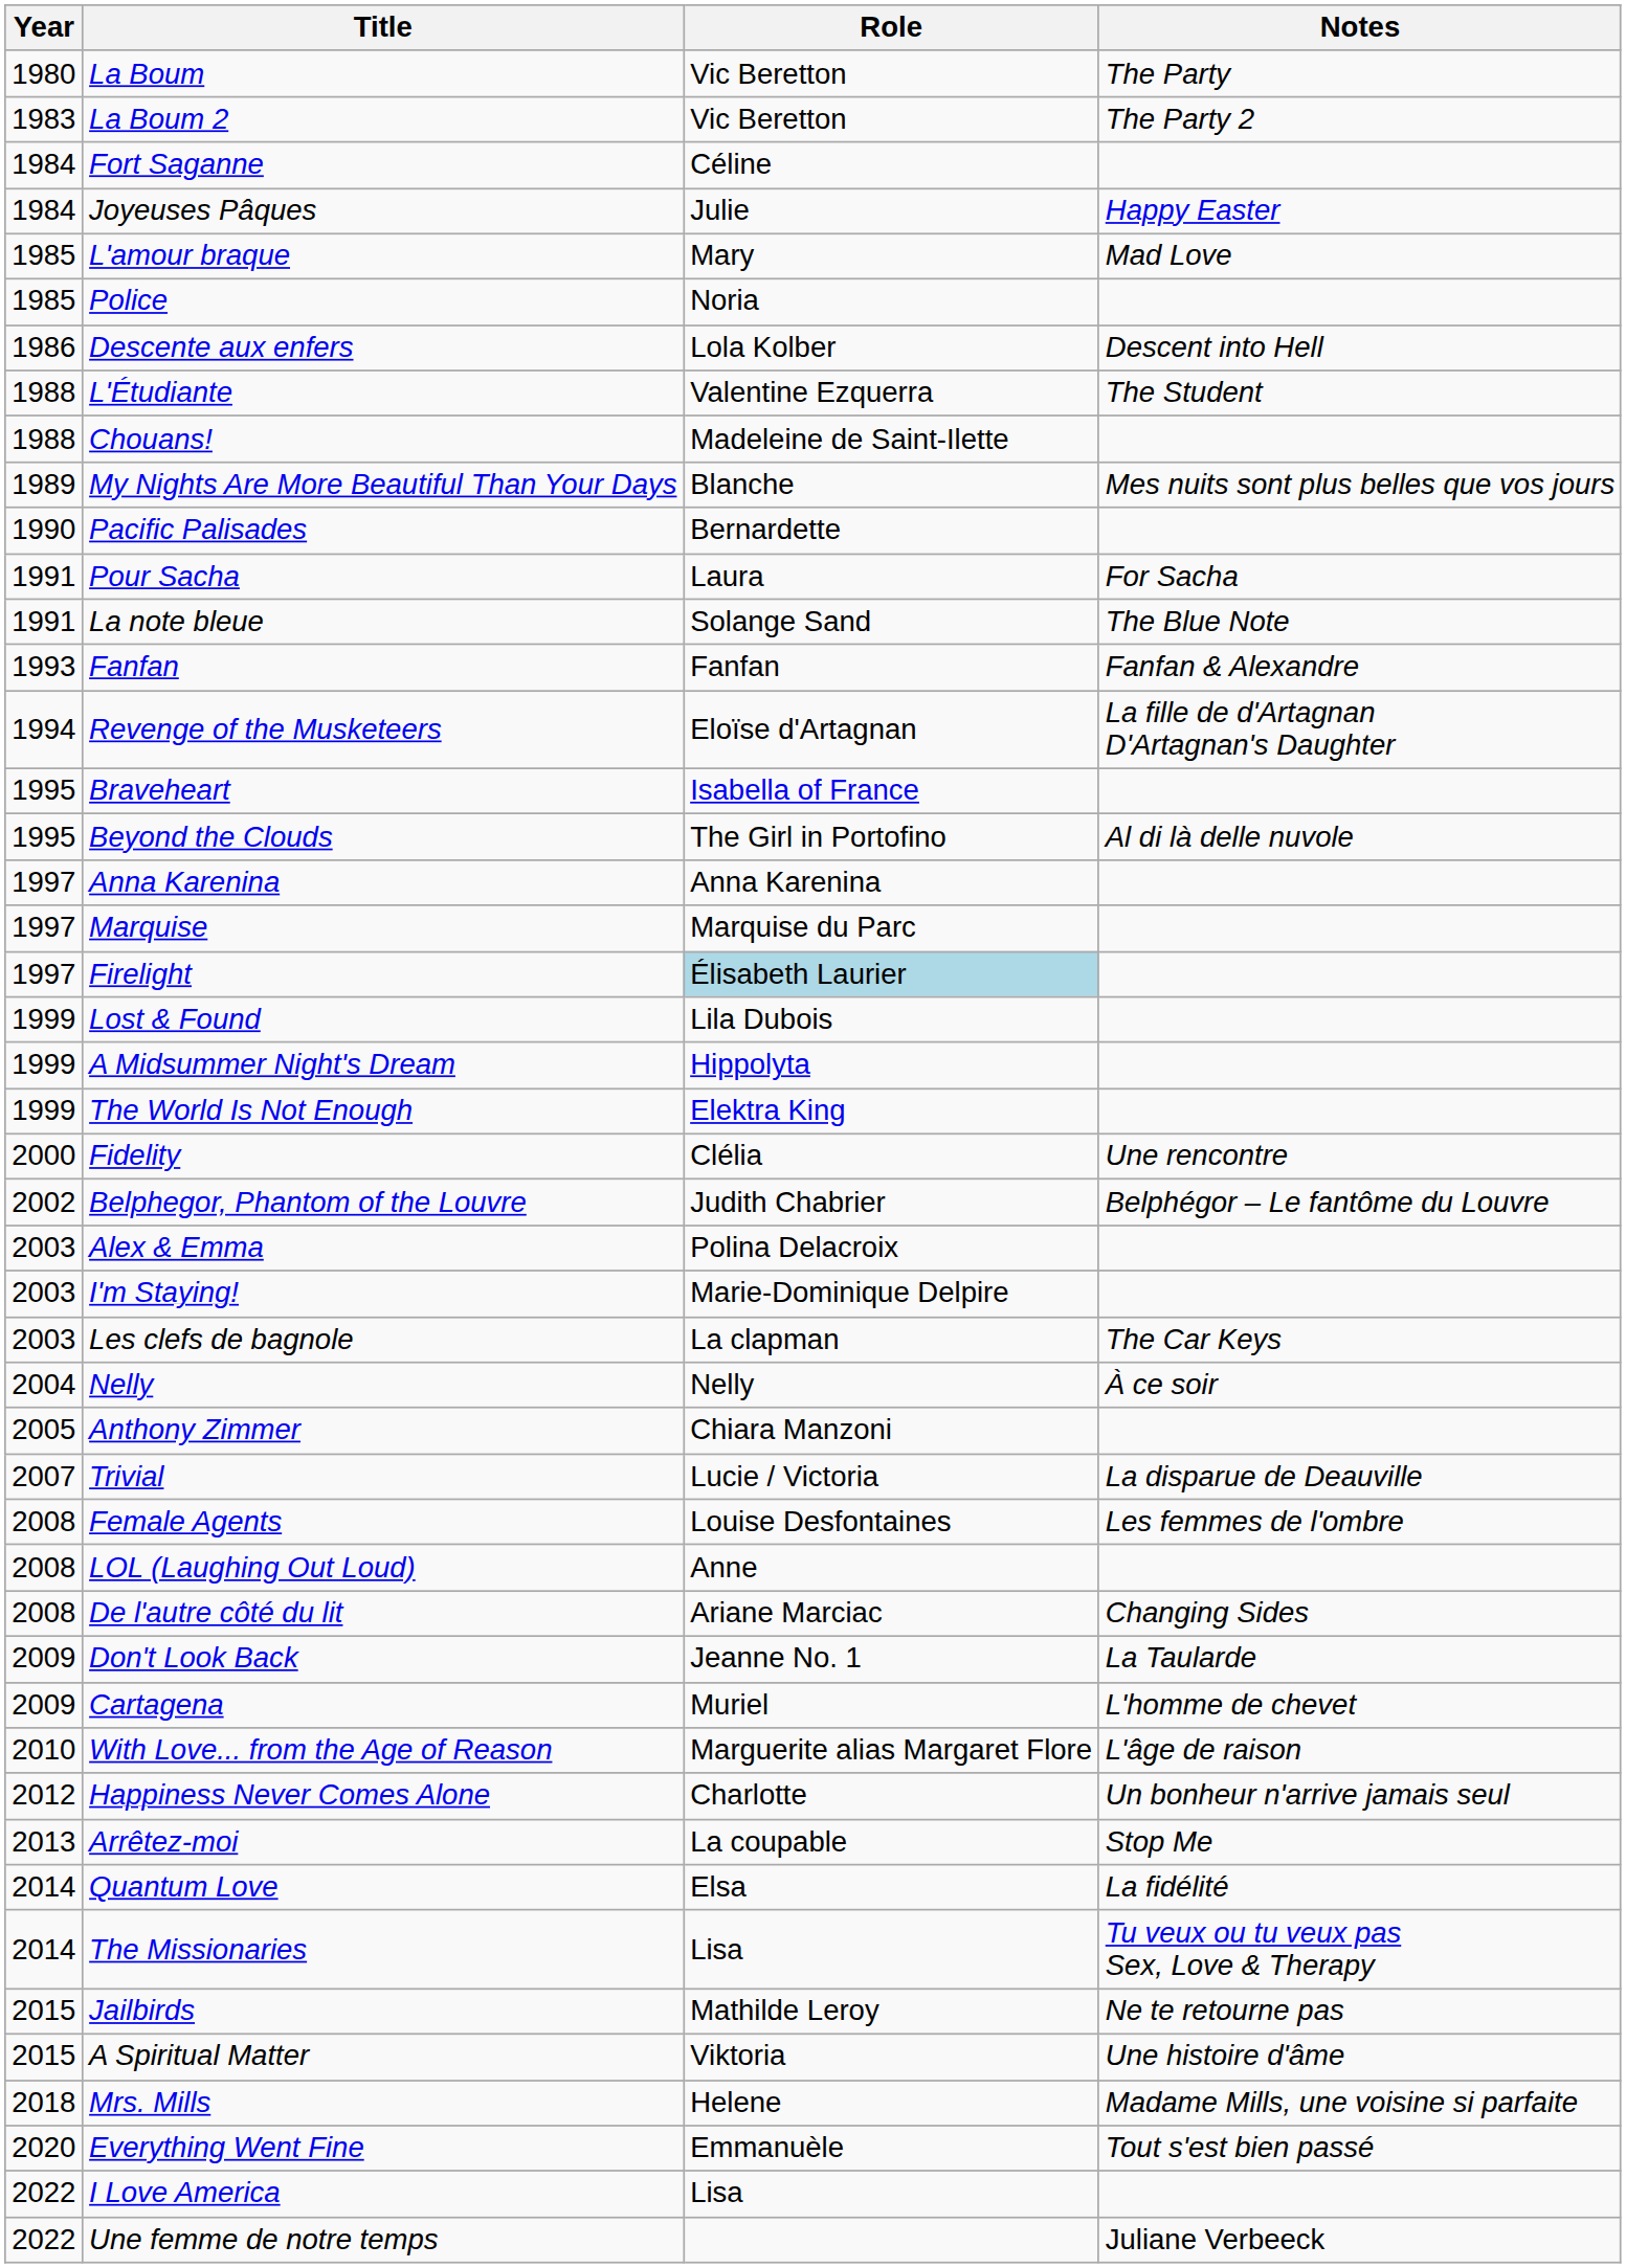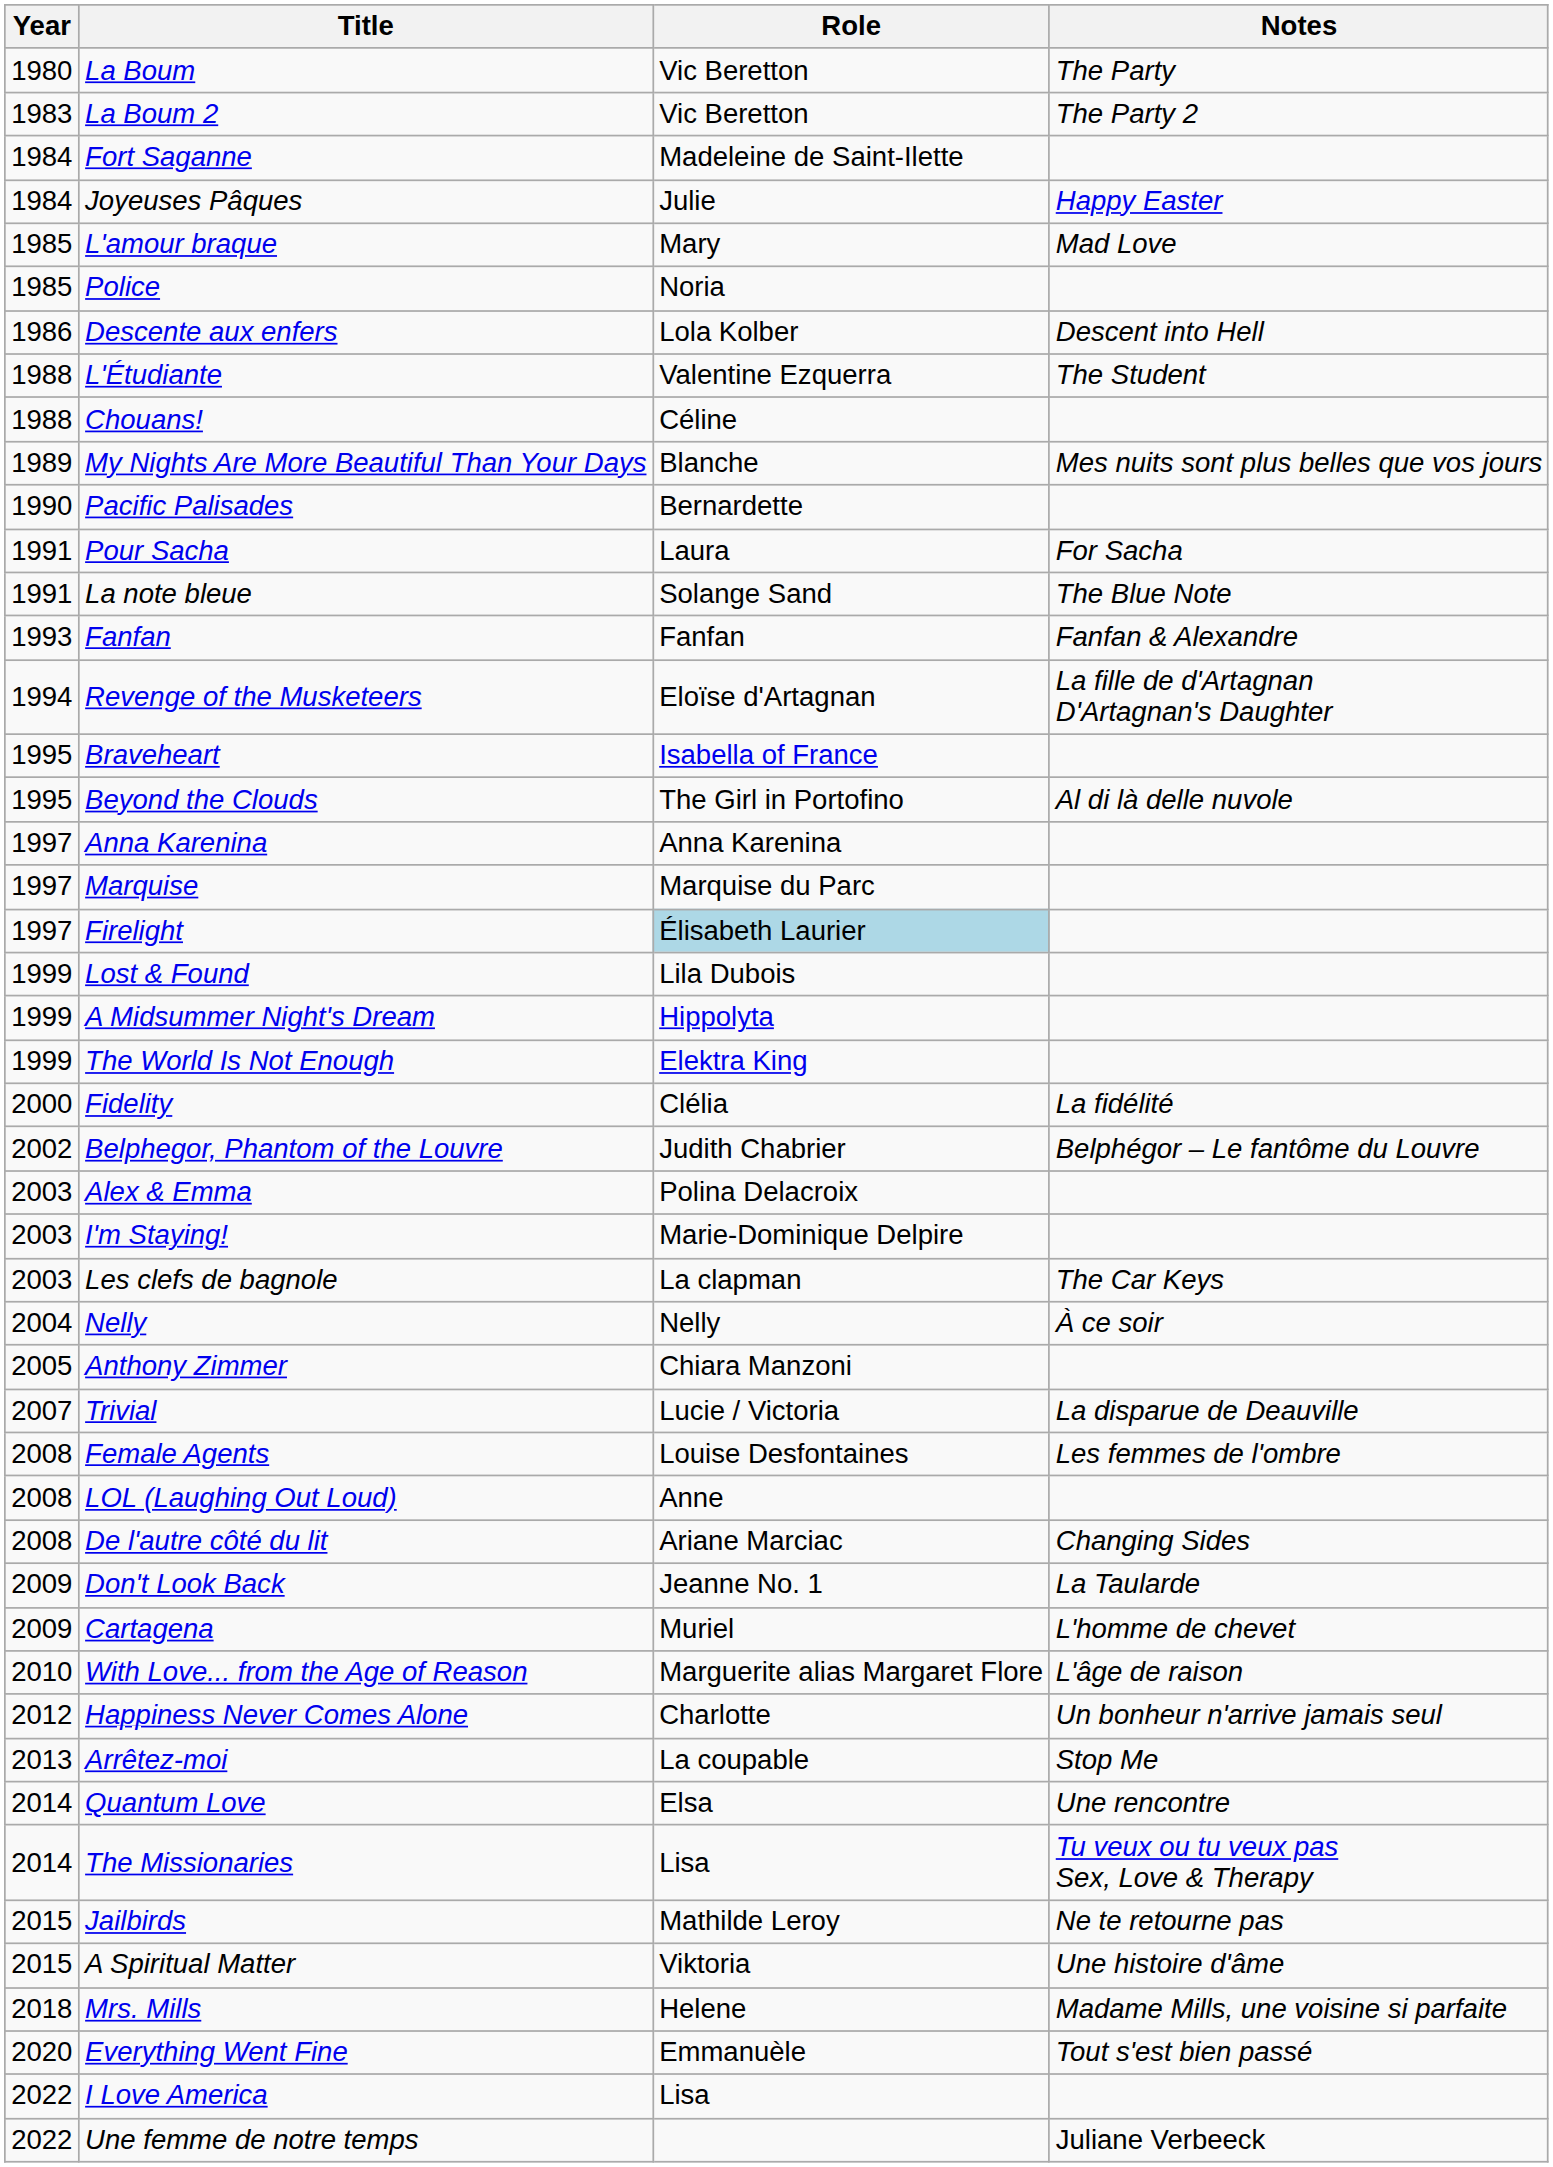Fort Saganne | Role: Céline -> Madeleine de Saint-Ilette
Chouans! | Role: Madeleine de Saint-Ilette -> Céline
Fidelity | Notes: Une rencontre -> La fidélité
Quantum Love | Notes: La fidélité -> Une rencontre
